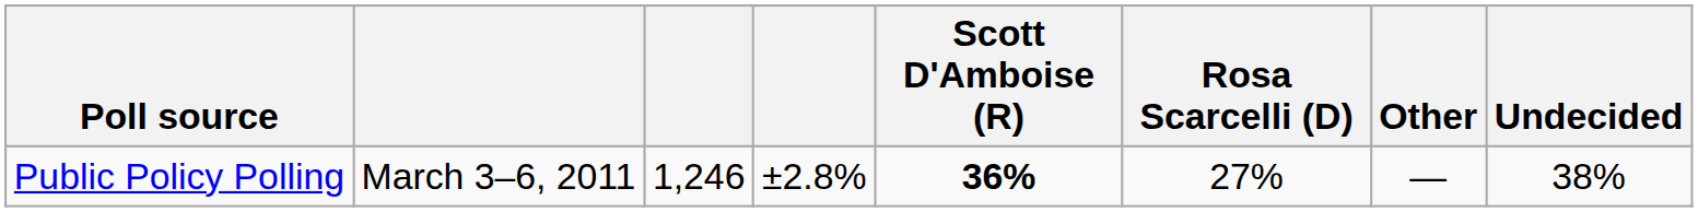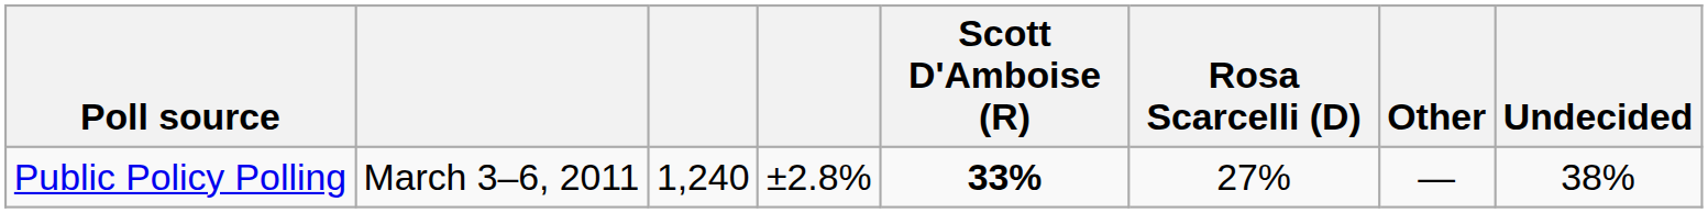Public Policy Polling | column 3: 1,246 -> 1,240
Public Policy Polling | Scott D'Amboise (R): 36% -> 33%
